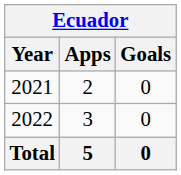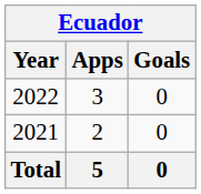rows swapped: 2021 <-> 2022
